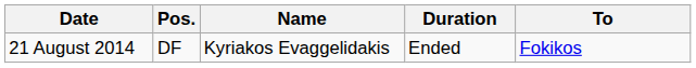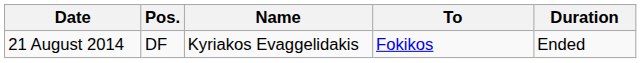columns swapped: To <-> Duration
